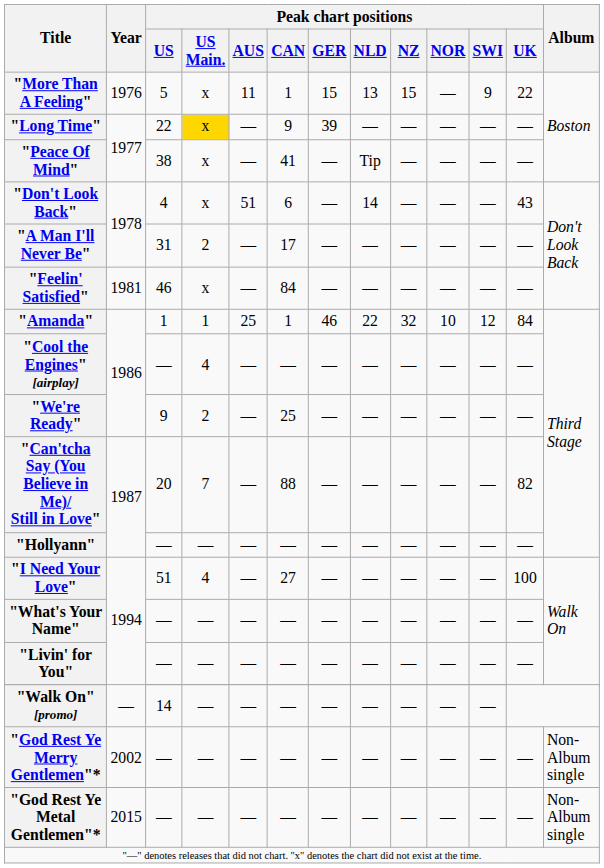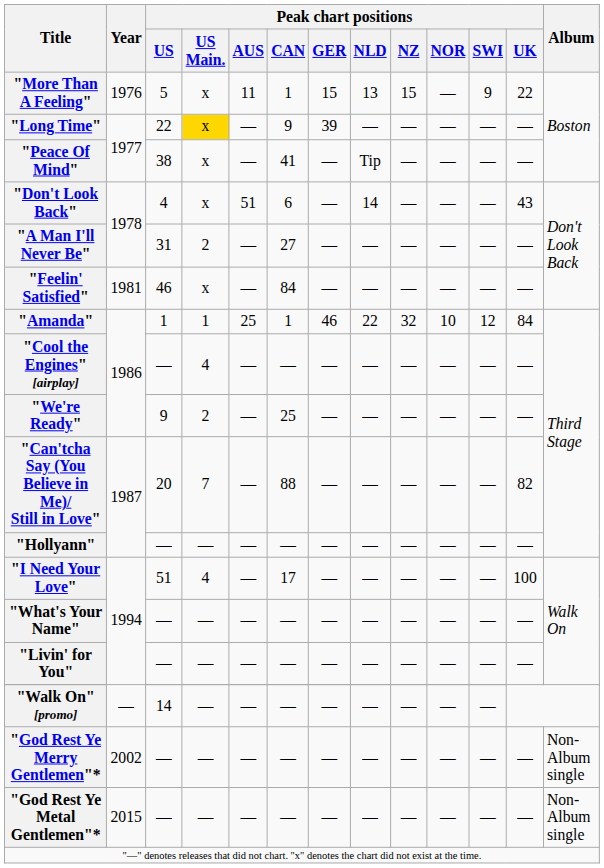"A Man I'll Never Be" | Peak chart positions / CAN: 17 -> 27
"I Need Your Love" | Peak chart positions / CAN: 27 -> 17
